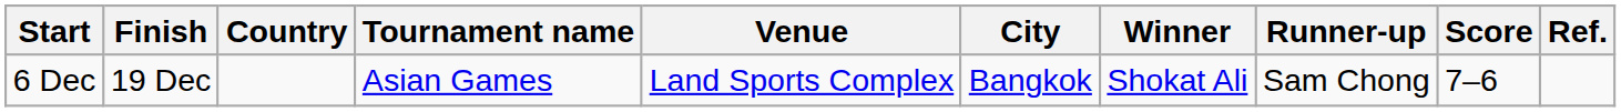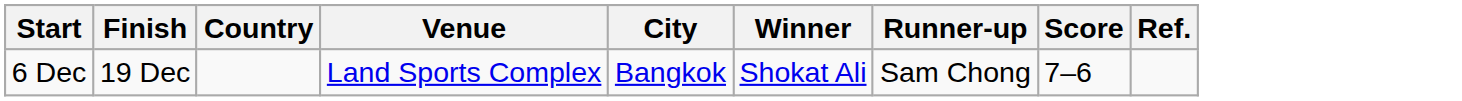- column: Tournament name | Asian Games
